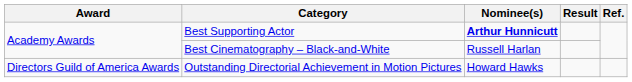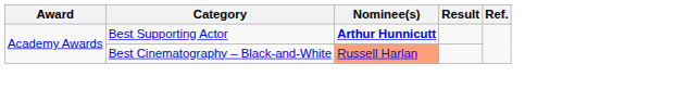Best Cinematography – Black-and-White | Nominee(s): no background -> lightsalmon background
- row: Directors Guild of America Awards | Outstanding Directorial Achievement in Motion Pictures | Howard Hawks
